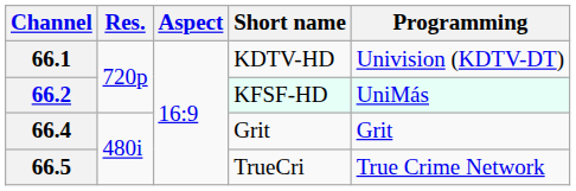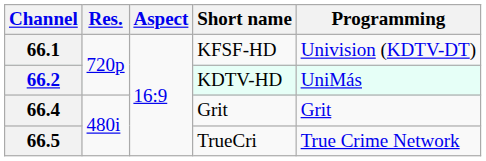66.1 | Short name: KDTV-HD -> KFSF-HD
66.2 | Short name: KFSF-HD -> KDTV-HD
